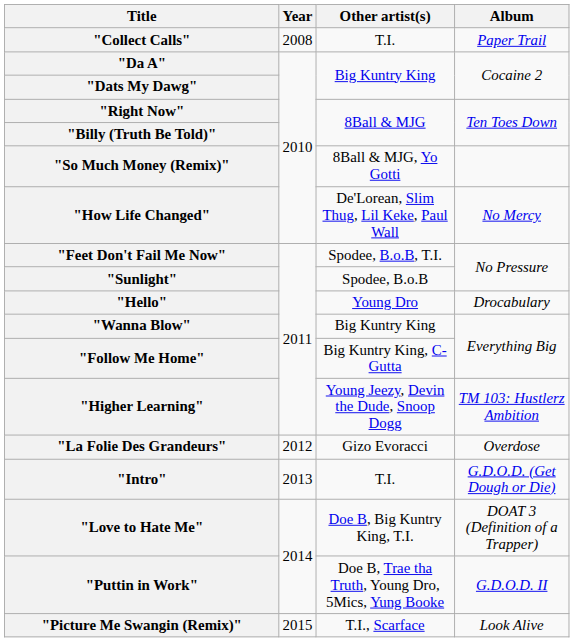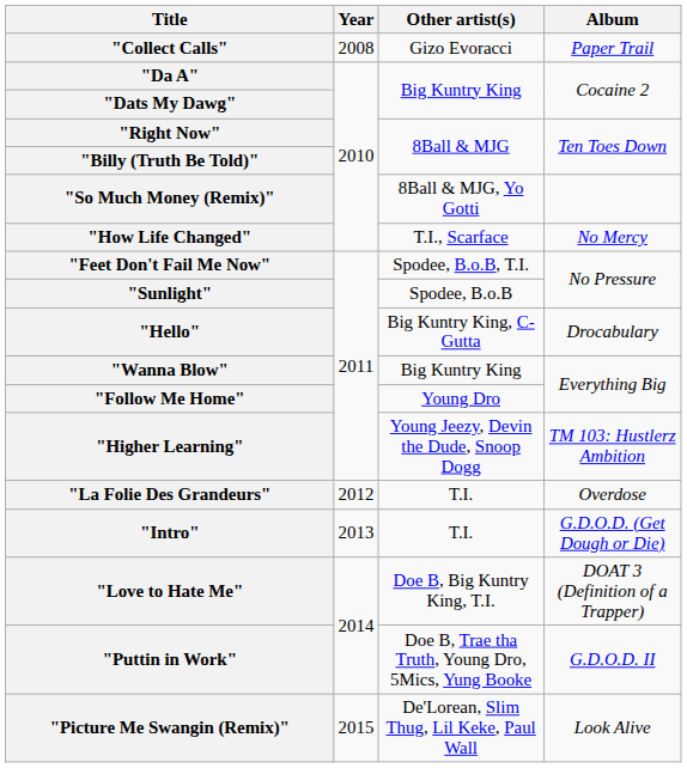"Collect Calls" | Other artist(s): T.I. -> Gizo Evoracci
"How Life Changed" | Other artist(s): De'Lorean, Slim Thug, Lil Keke, Paul Wall -> T.I., Scarface
"Hello" | Other artist(s): Young Dro -> Big Kuntry King, C-Gutta
"Follow Me Home" | Other artist(s): Big Kuntry King, C-Gutta -> Young Dro
"La Folie Des Grandeurs" | Other artist(s): Gizo Evoracci -> T.I.
"Picture Me Swangin (Remix)" | Other artist(s): T.I., Scarface -> De'Lorean, Slim Thug, Lil Keke, Paul Wall
